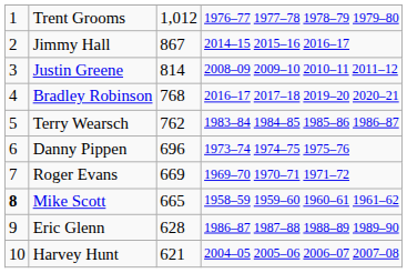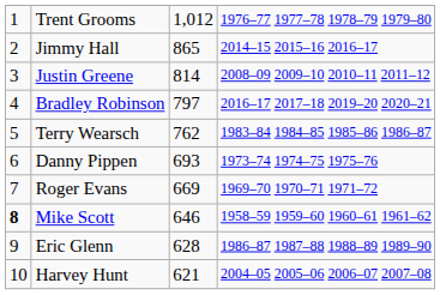Jimmy Hall | column 3: 867 -> 865
Bradley Robinson | column 3: 768 -> 797
Danny Pippen | column 3: 696 -> 693
Mike Scott | column 3: 665 -> 646
